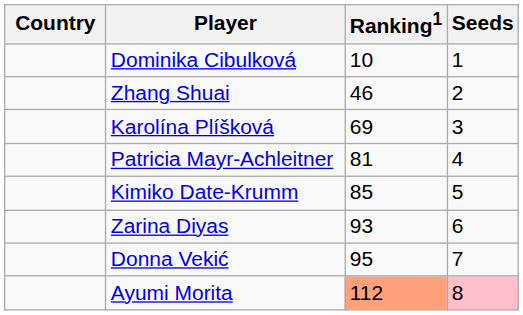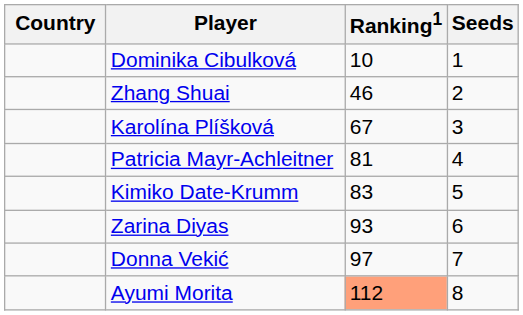Karolína Plíšková | Ranking1: 69 -> 67
Kimiko Date-Krumm | Ranking1: 85 -> 83
Donna Vekić | Ranking1: 95 -> 97
Ayumi Morita | Seeds: pink background -> no background
